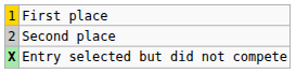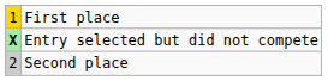rows swapped: Second place <-> Entry selected but did not compete
